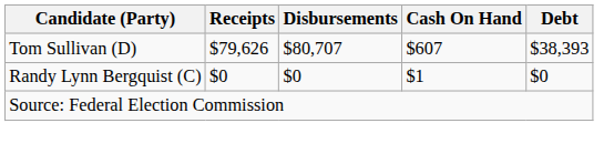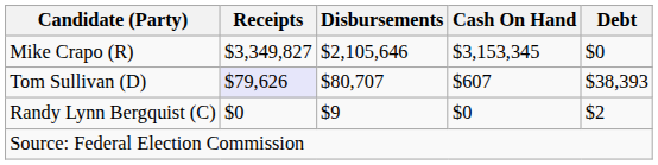+ row: Mike Crapo (R) | $3,349,827 | $2,105,646 | $3,153,345 | $0
Tom Sullivan (D) | Receipts: no background -> lavender background
Randy Lynn Bergquist (C) | Disbursements: $0 -> $9
Randy Lynn Bergquist (C) | Cash On Hand: $1 -> $0
Randy Lynn Bergquist (C) | Debt: $0 -> $2
